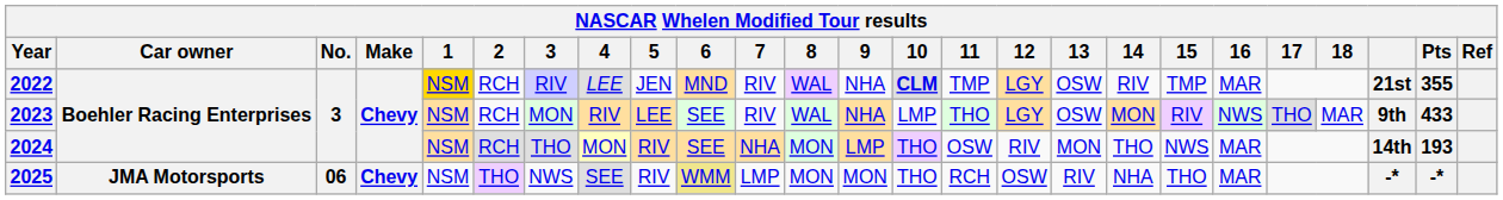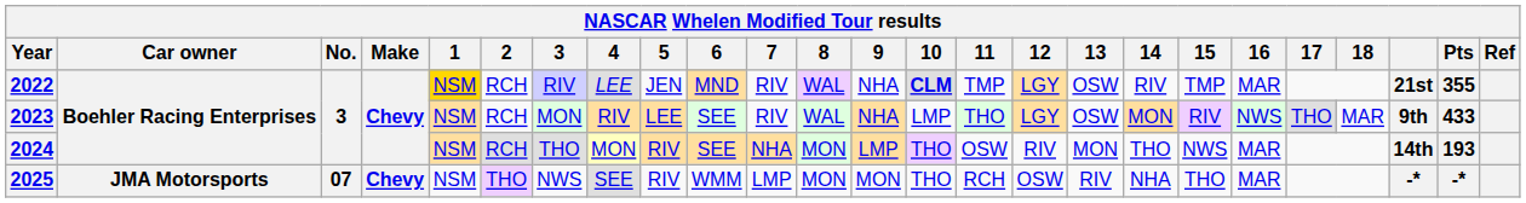2025 | No.: 06 -> 07
2025 | 6: khaki background -> no background
